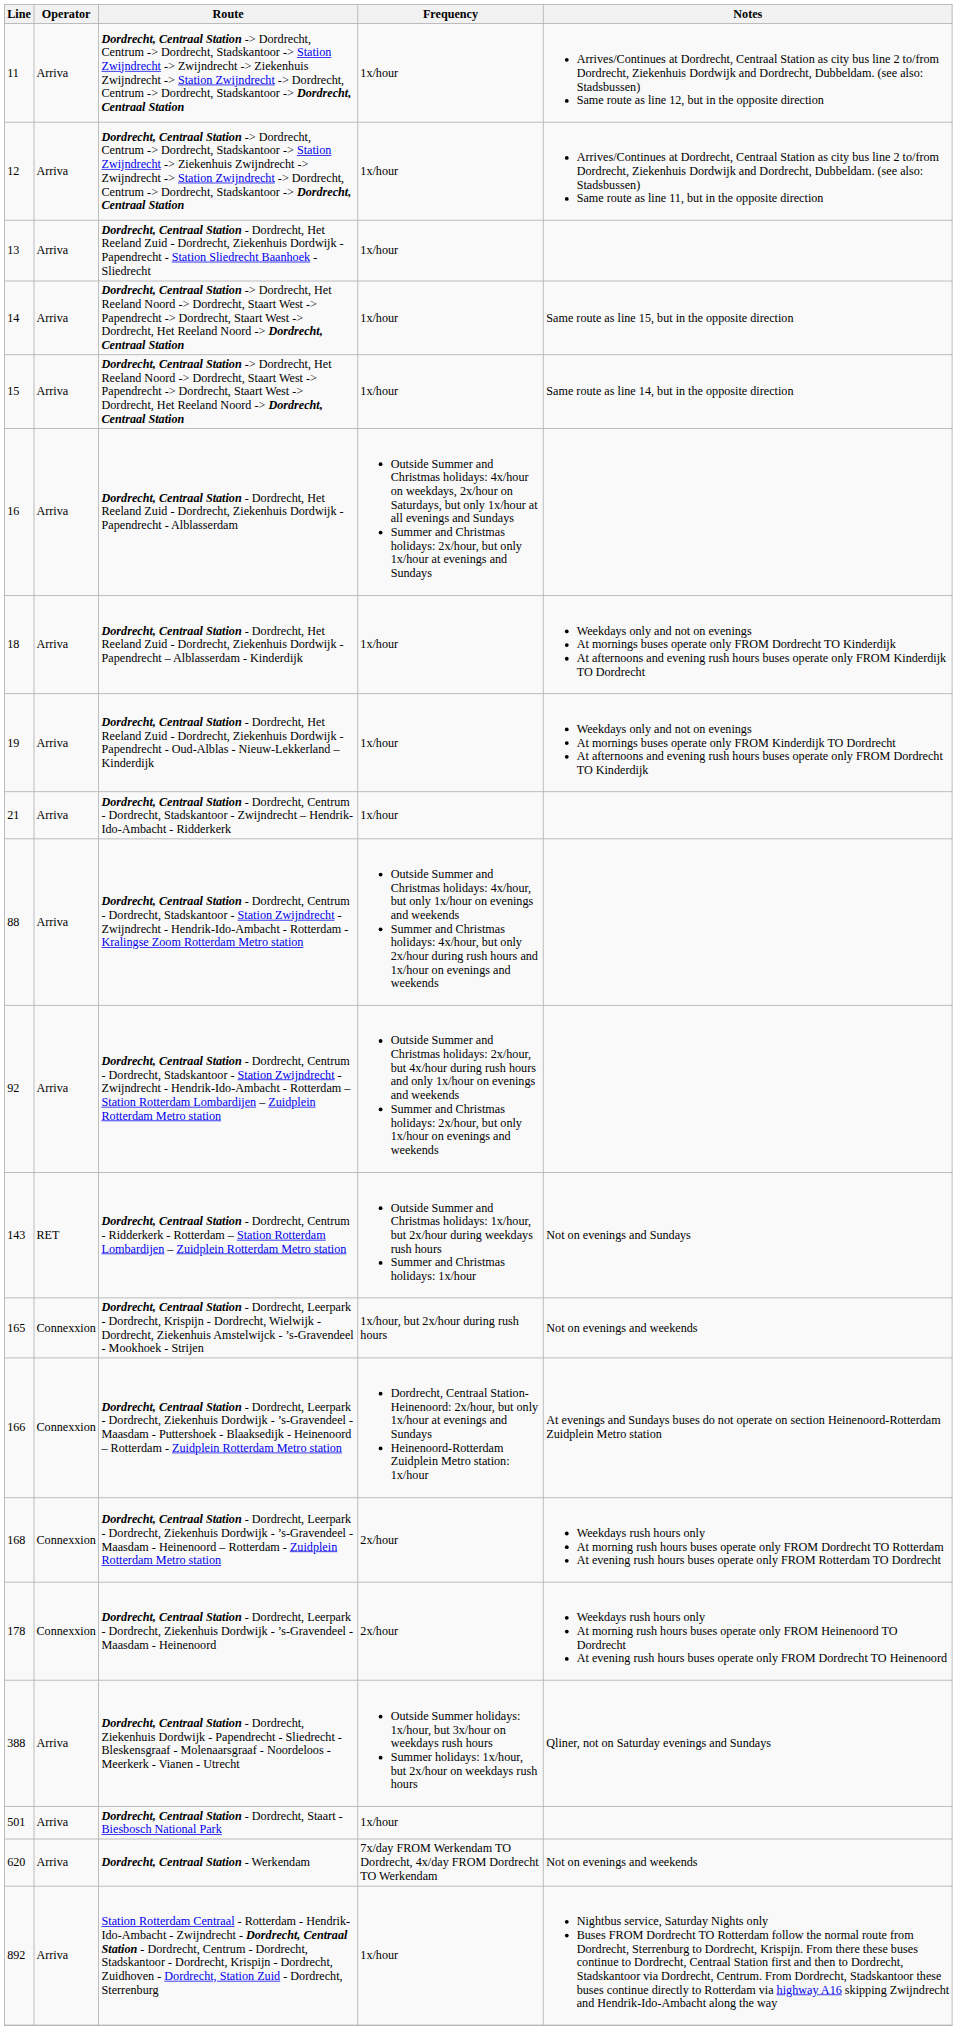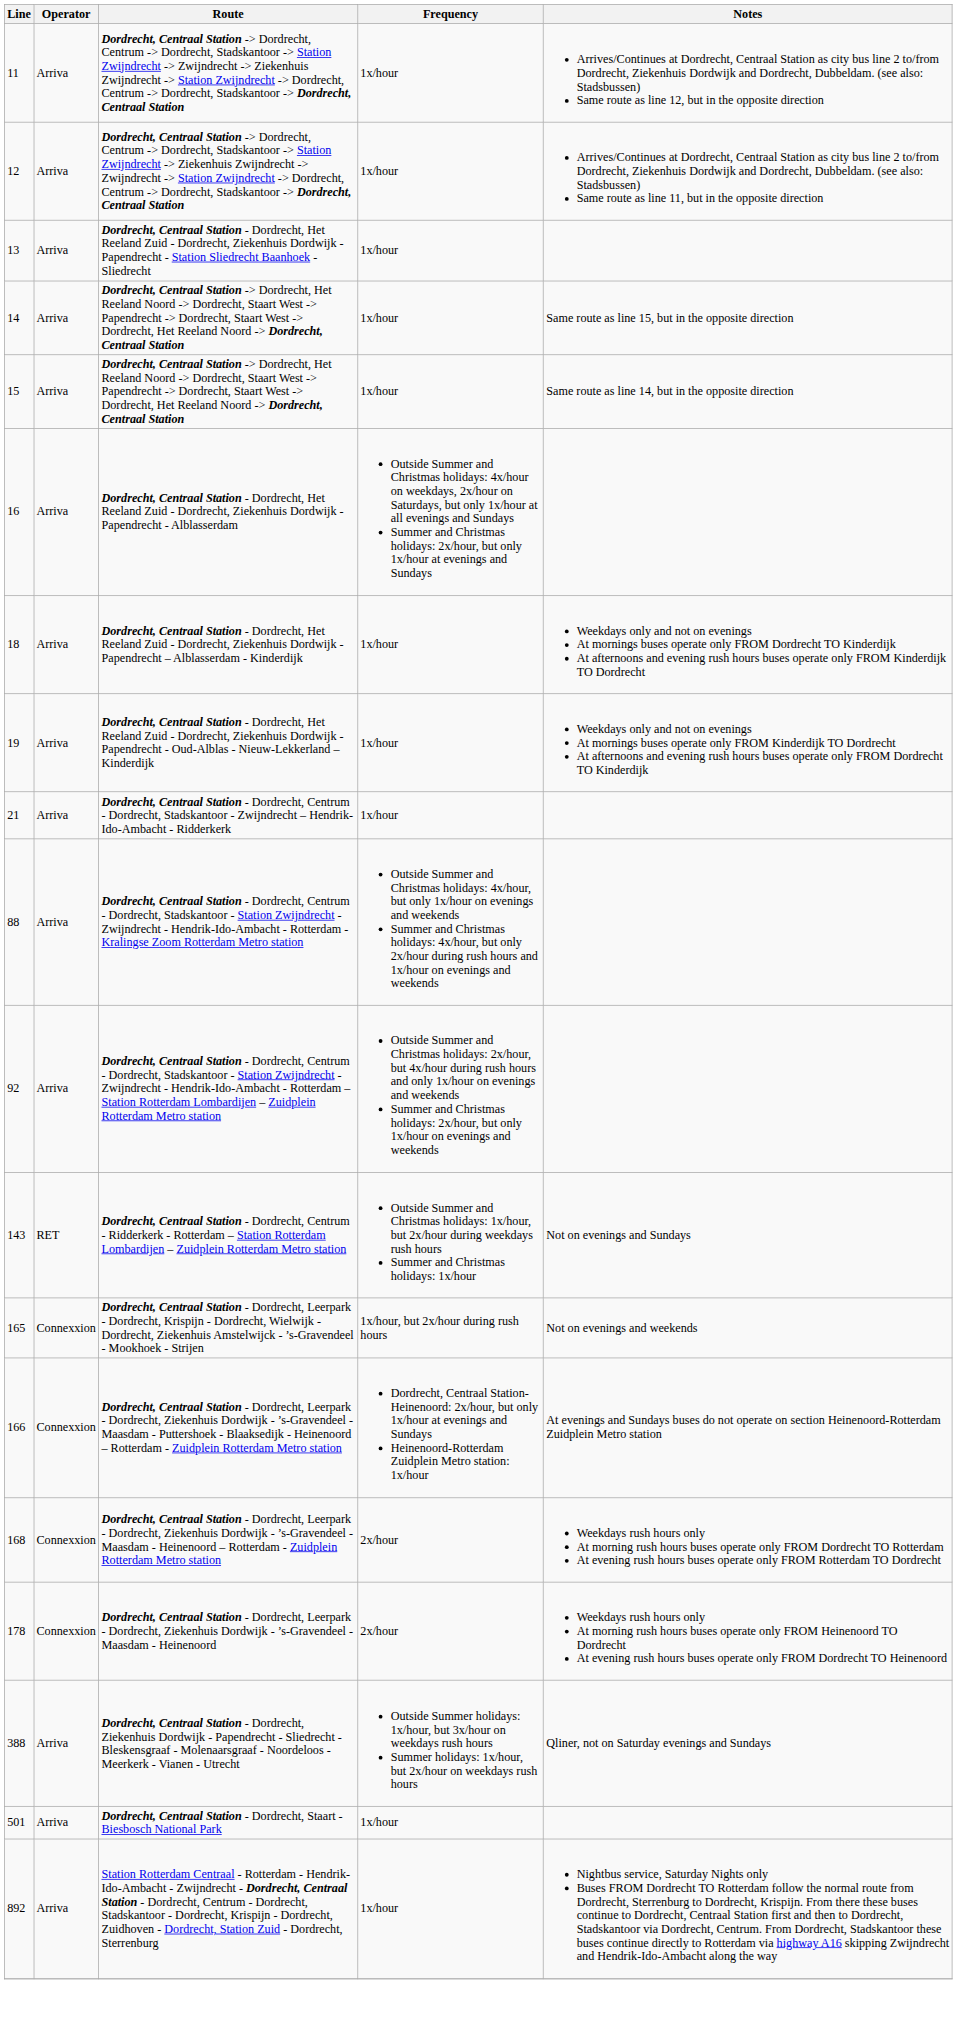- row: 620 | Arriva | Dordrecht, Centraal Station - Werkendam | 7x/day FROM Werkendam TO Dordrecht, 4x/day FROM Dordrecht TO Werkendam | Not on evenings and weekends
